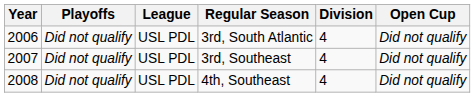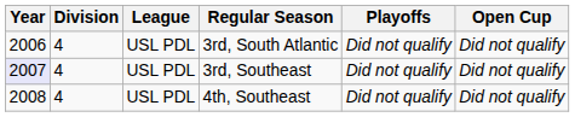columns swapped: Division <-> Playoffs
3rd, Southeast | Year: no background -> lavender background
